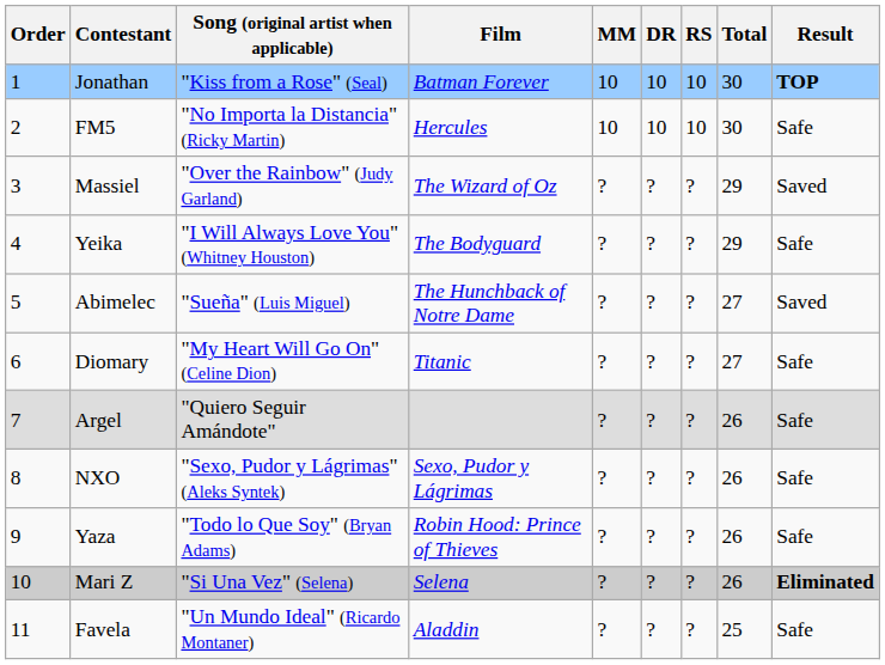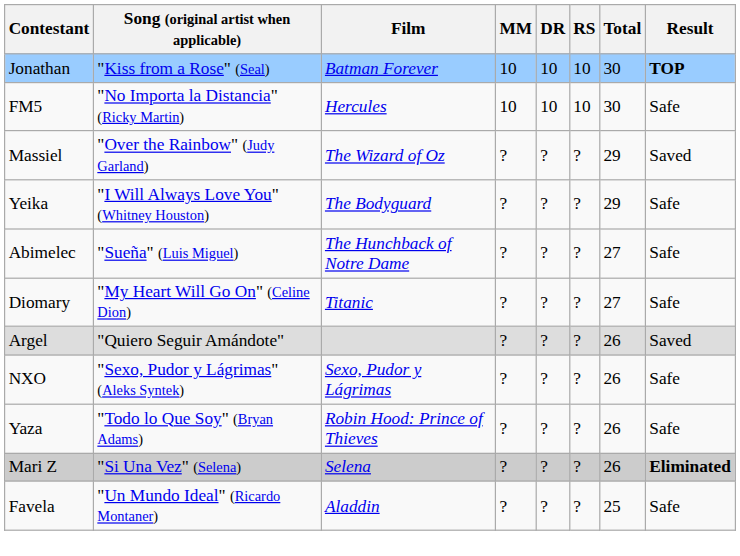- column: Order | 1 | 2 | 3 | 4 | 5 | 6 | 7 | 8 | 9 | 10 | 11
Abimelec | Result: Saved -> Safe
Argel | Result: Safe -> Saved
